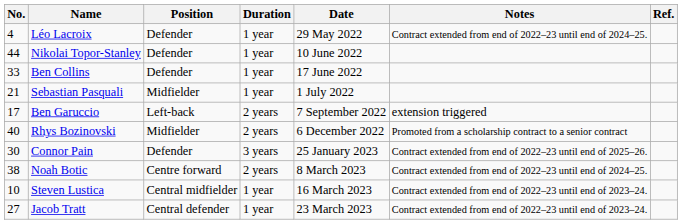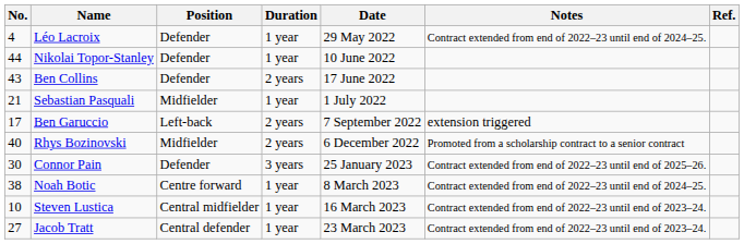Ben Collins | No.: 33 -> 43
Ben Collins | Duration: 1 year -> 2 years
Noah Botic | Duration: 2 years -> 1 year
